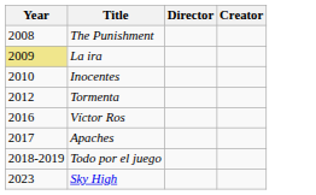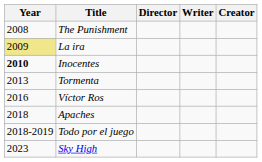+ column: Writer
Inocentes | Year: normal -> bold
Tormenta | Year: 2012 -> 2013
Apaches | Year: 2017 -> 2018
